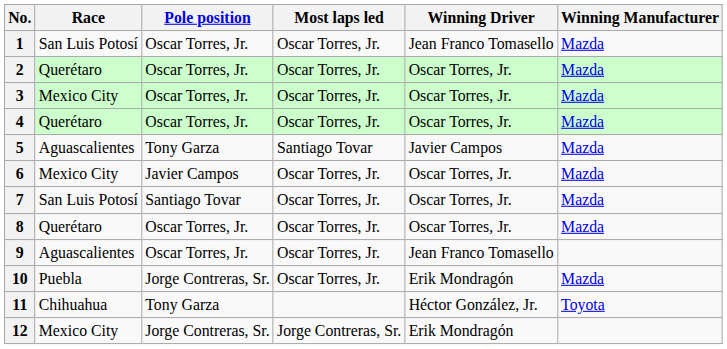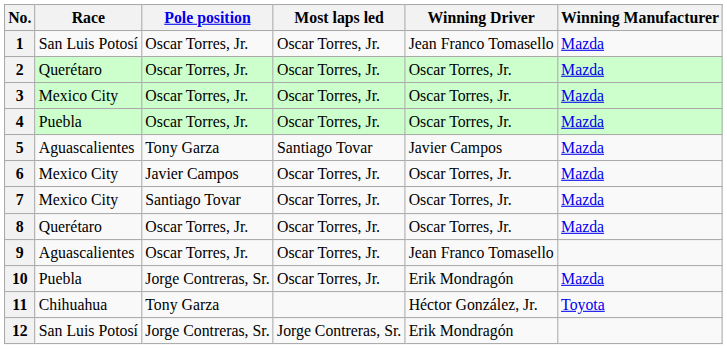4 | Race: Querétaro -> Puebla
7 | Race: San Luis Potosí -> Mexico City
12 | Race: Mexico City -> San Luis Potosí
